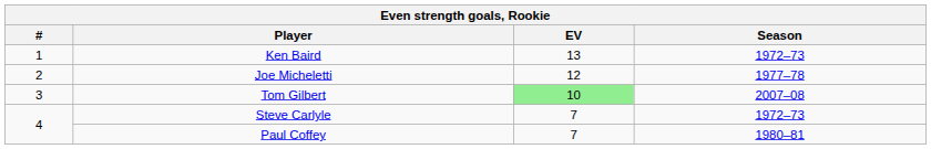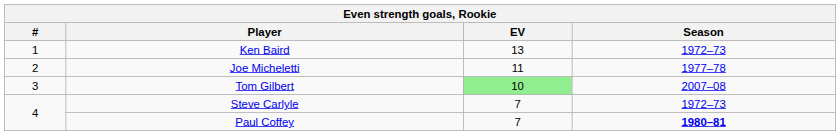Joe Micheletti | EV: 12 -> 11
Paul Coffey | Season: normal -> bold
